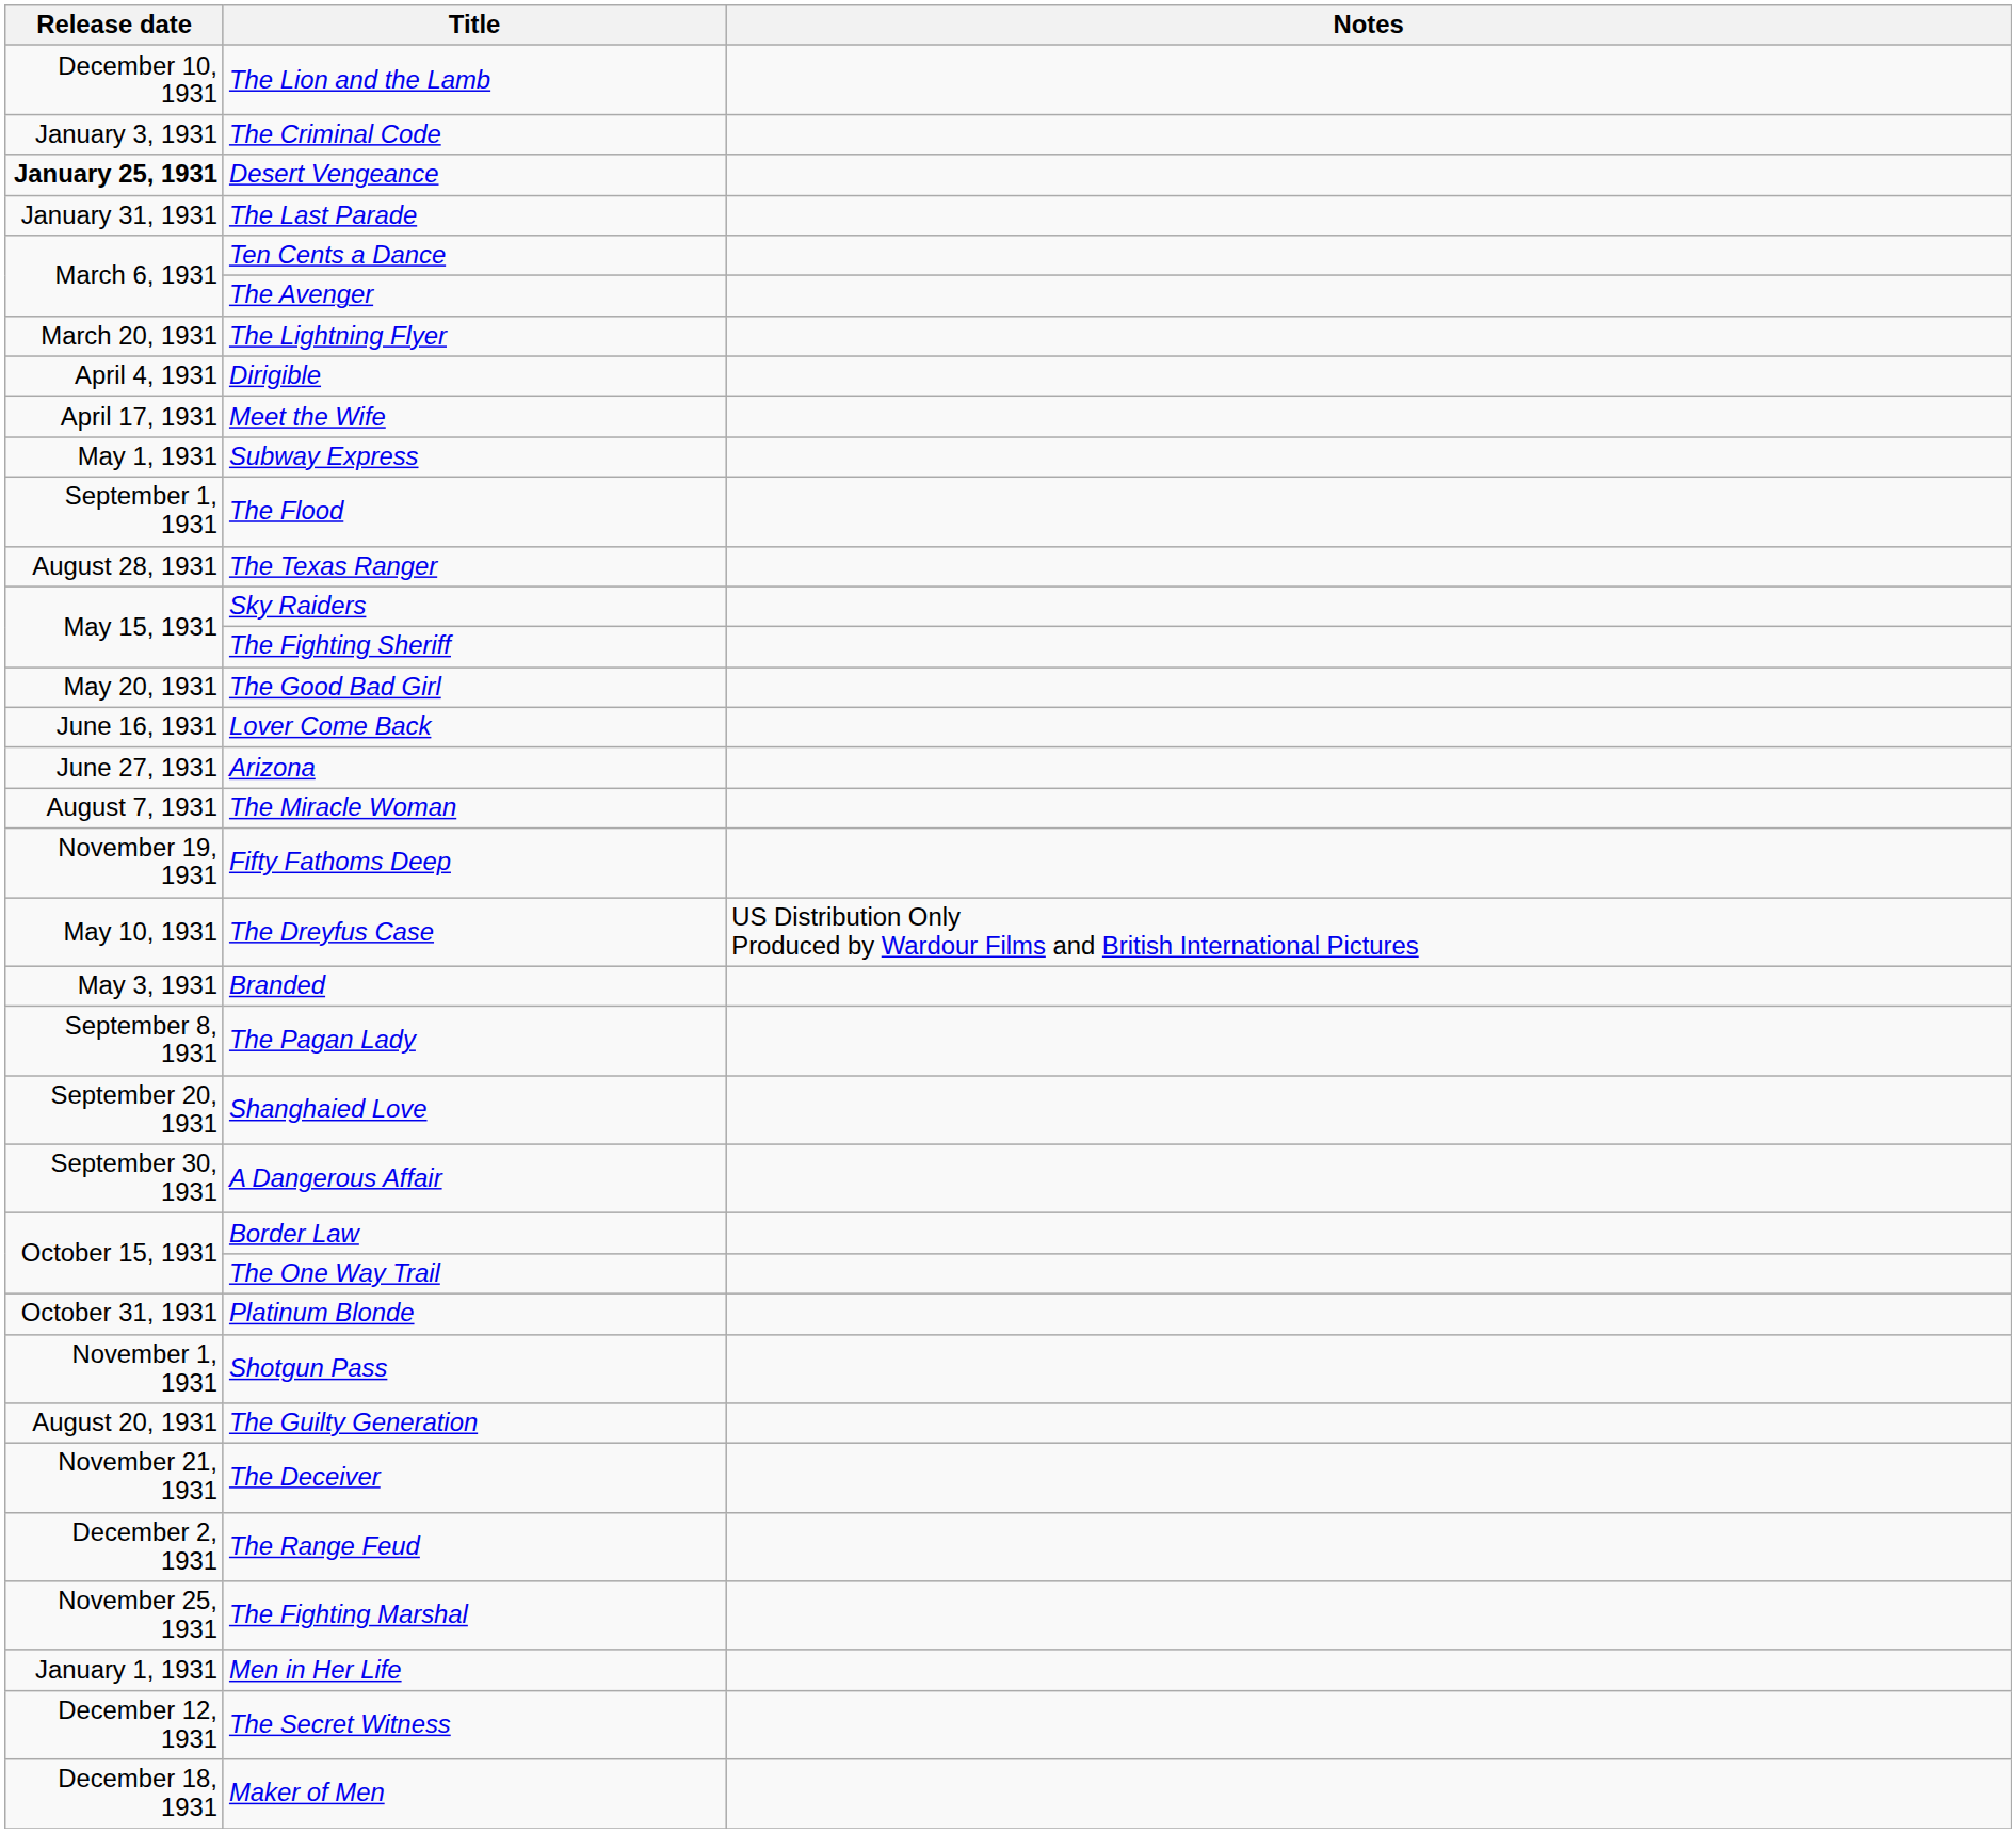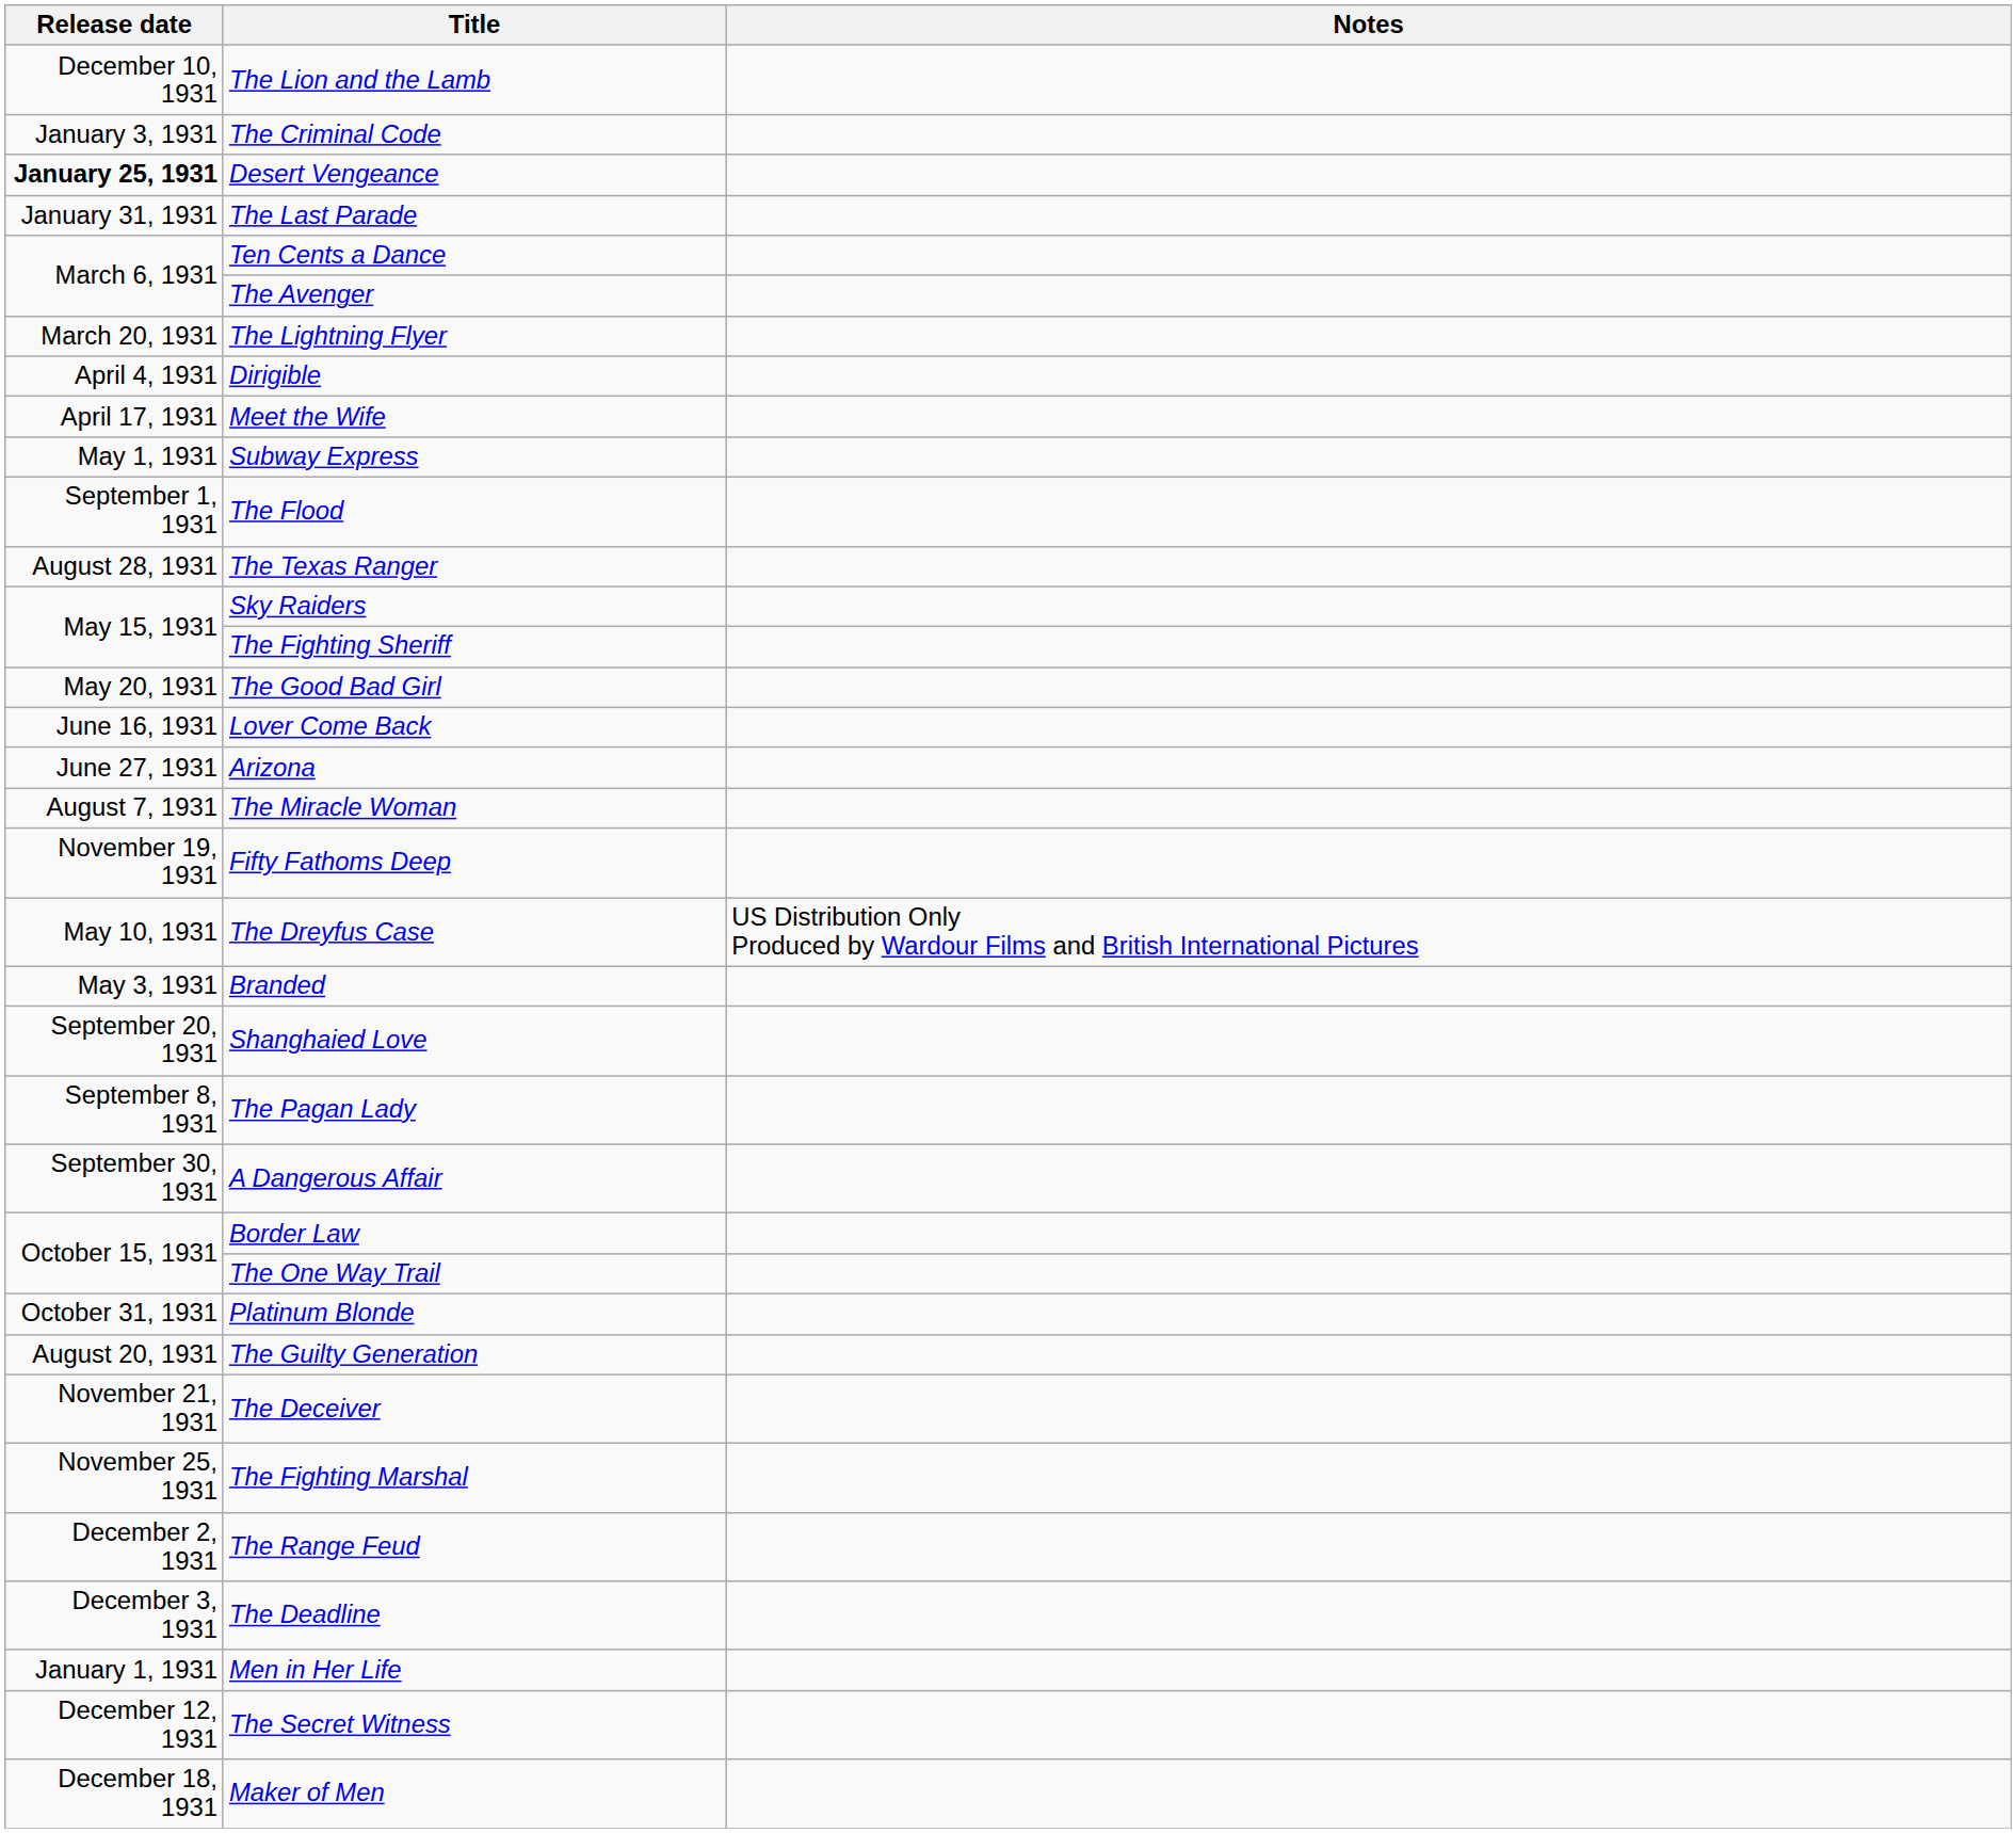rows swapped: The Pagan Lady <-> Shanghaied Love
- row: November 1, 1931 | Shotgun Pass
rows swapped: The Fighting Marshal <-> The Range Feud
+ row: December 3, 1931 | The Deadline
